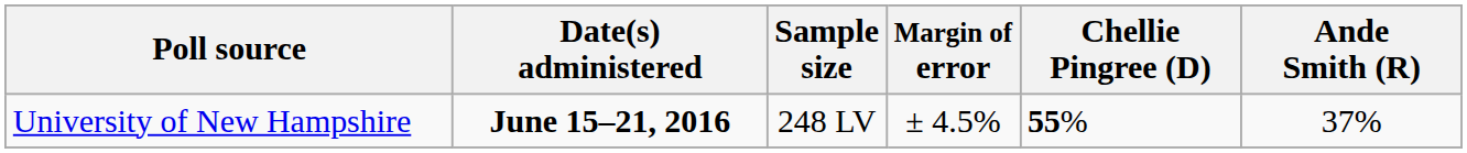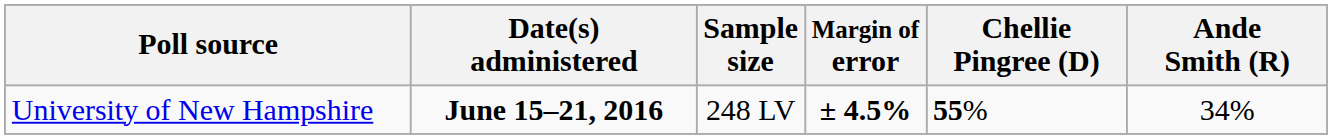University of New Hampshire | Margin of error: normal -> bold
University of New Hampshire | Ande Smith (R): 37% -> 34%
